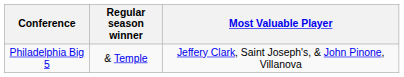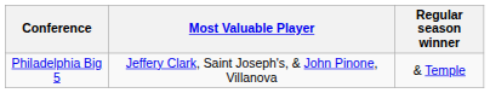columns swapped: Regular season winner <-> Most Valuable Player
